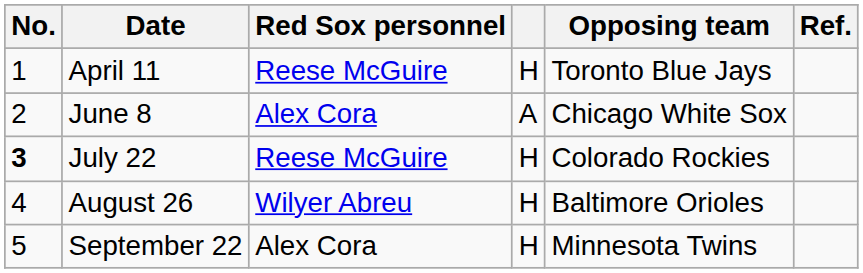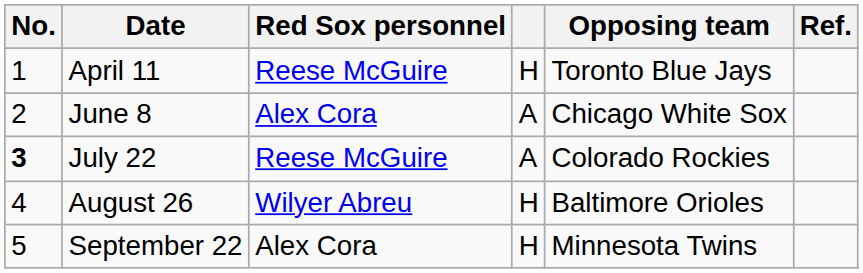July 22 | column 4: H -> A
